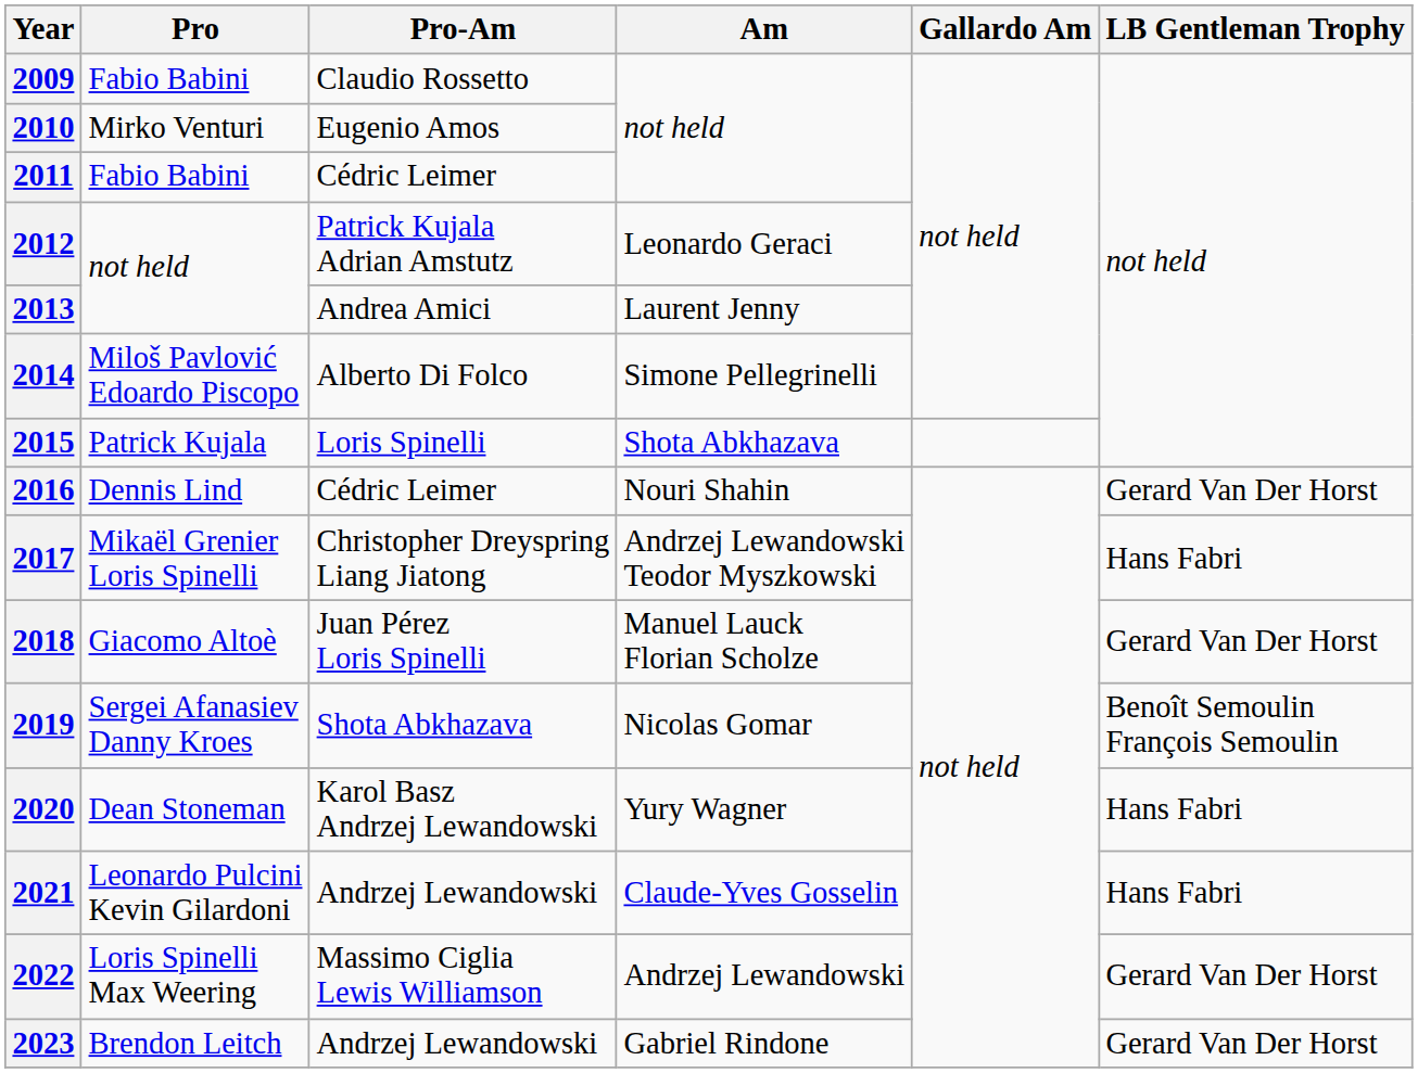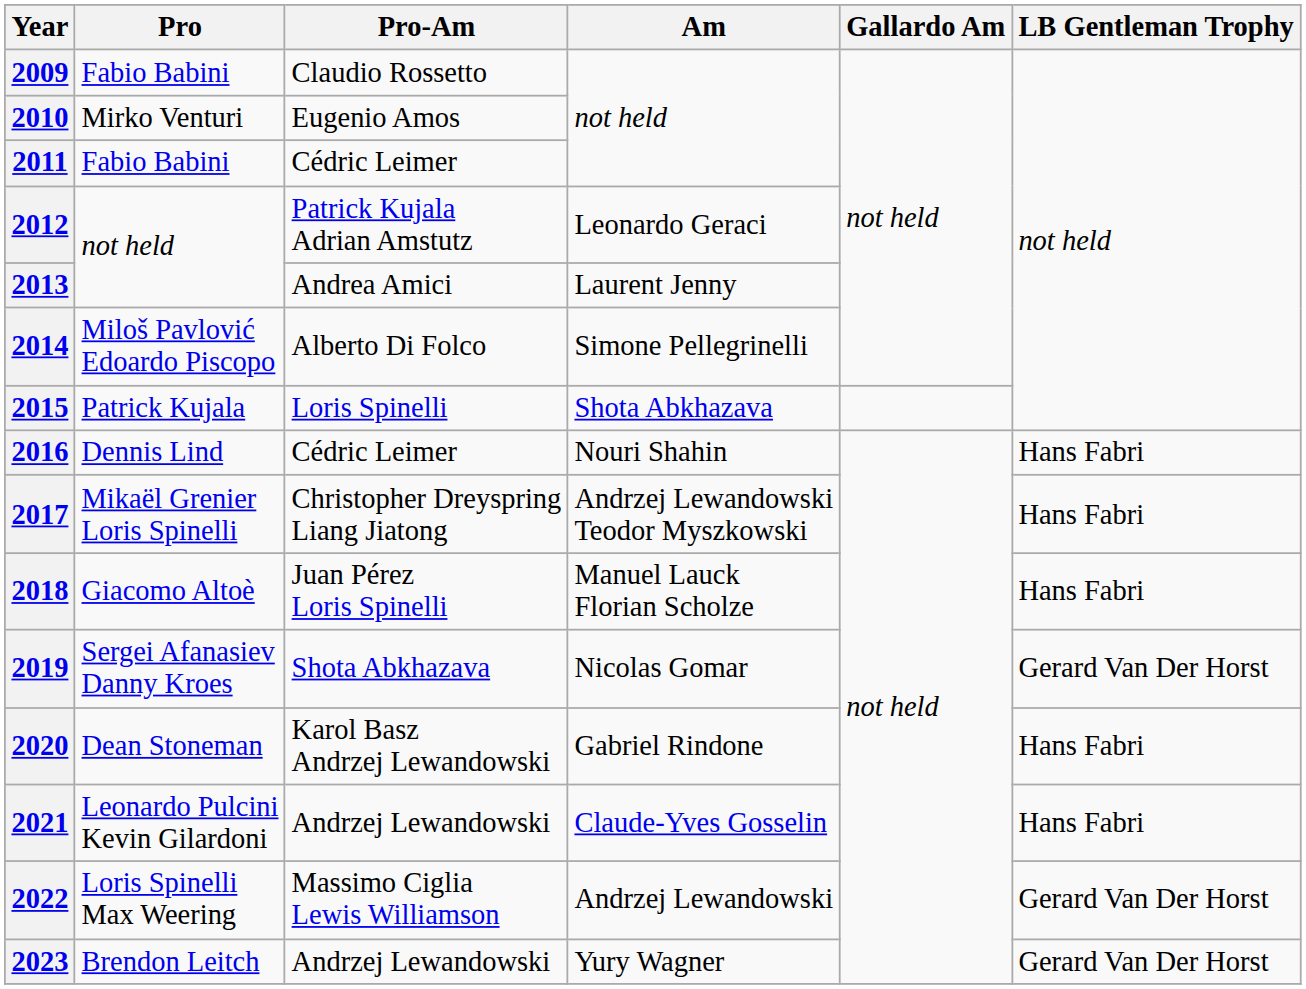2016 | LB Gentleman Trophy: Gerard Van Der Horst -> Hans Fabri
2018 | LB Gentleman Trophy: Gerard Van Der Horst -> Hans Fabri
2019 | LB Gentleman Trophy: Benoît Semoulin François Semoulin -> Gerard Van Der Horst
2020 | Am: Yury Wagner -> Gabriel Rindone
2023 | Am: Gabriel Rindone -> Yury Wagner
